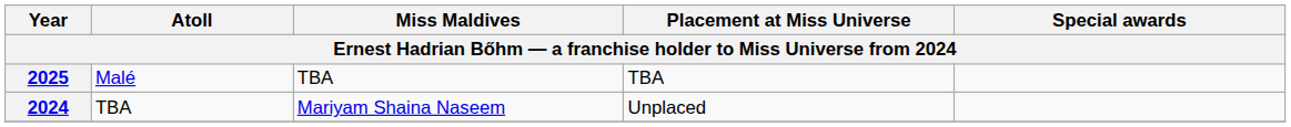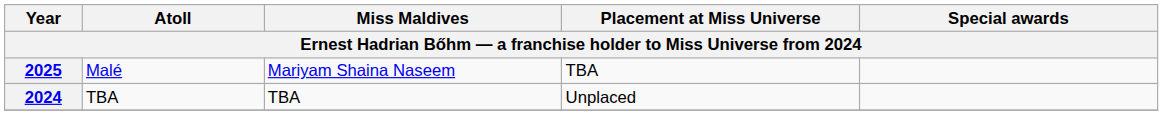2025 | Miss Maldives: TBA -> Mariyam Shaina Naseem
2024 | Miss Maldives: Mariyam Shaina Naseem -> TBA
